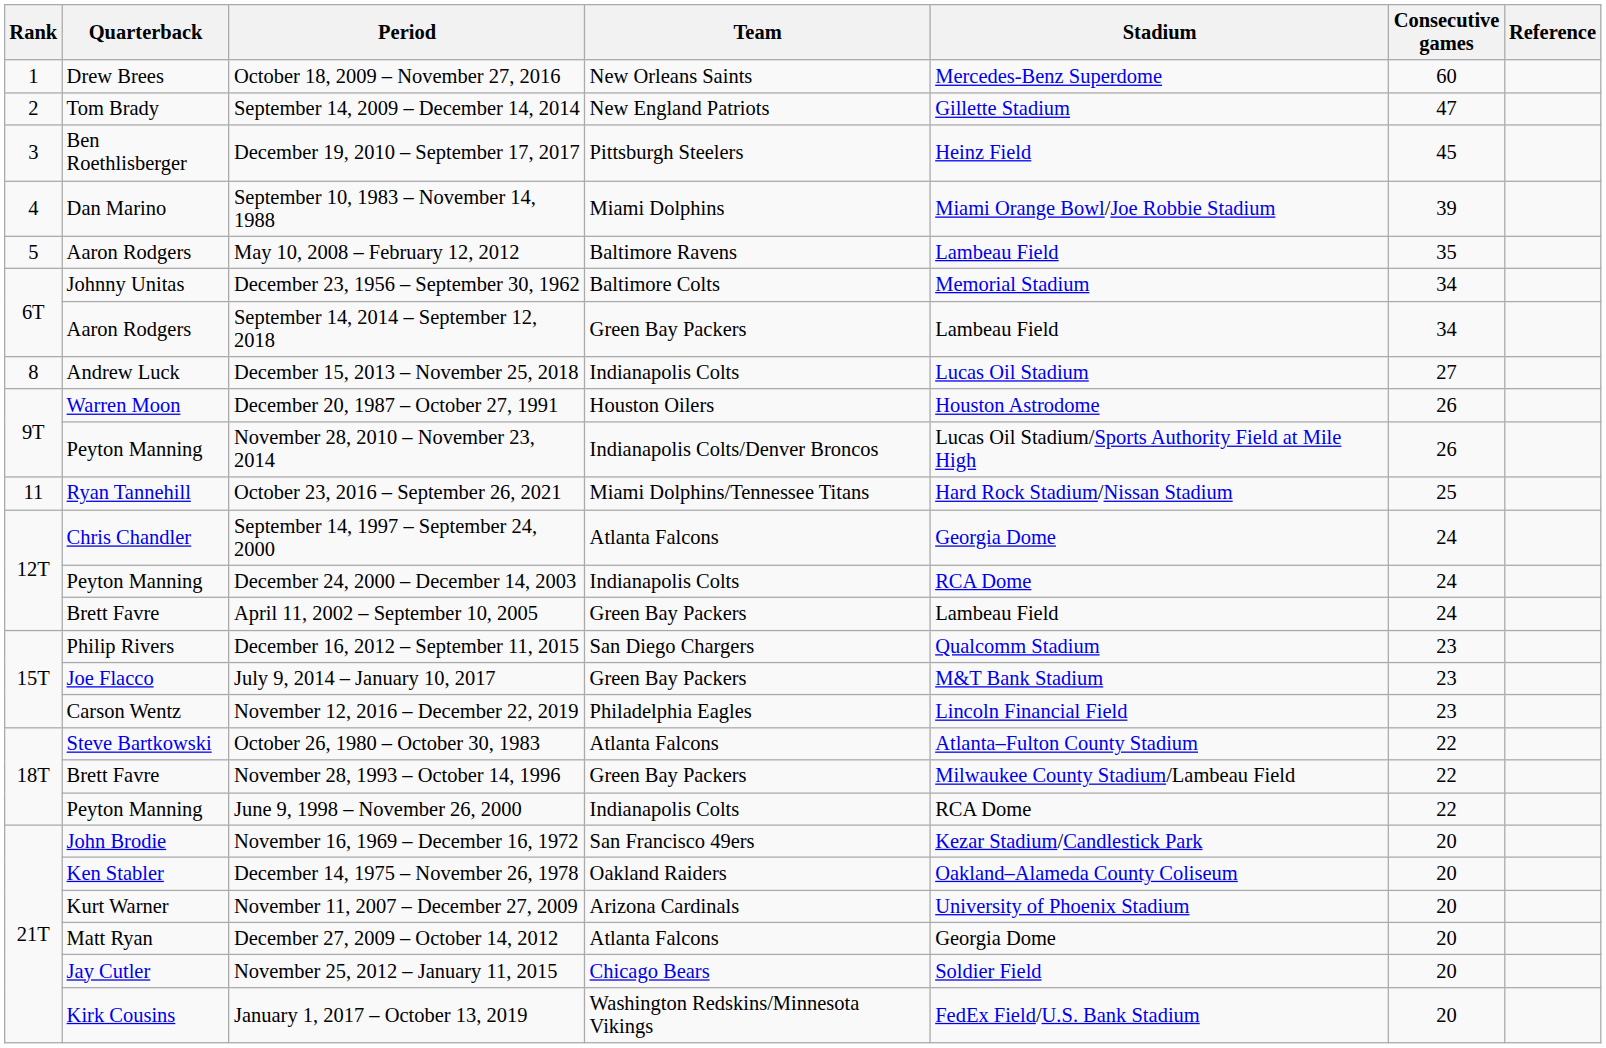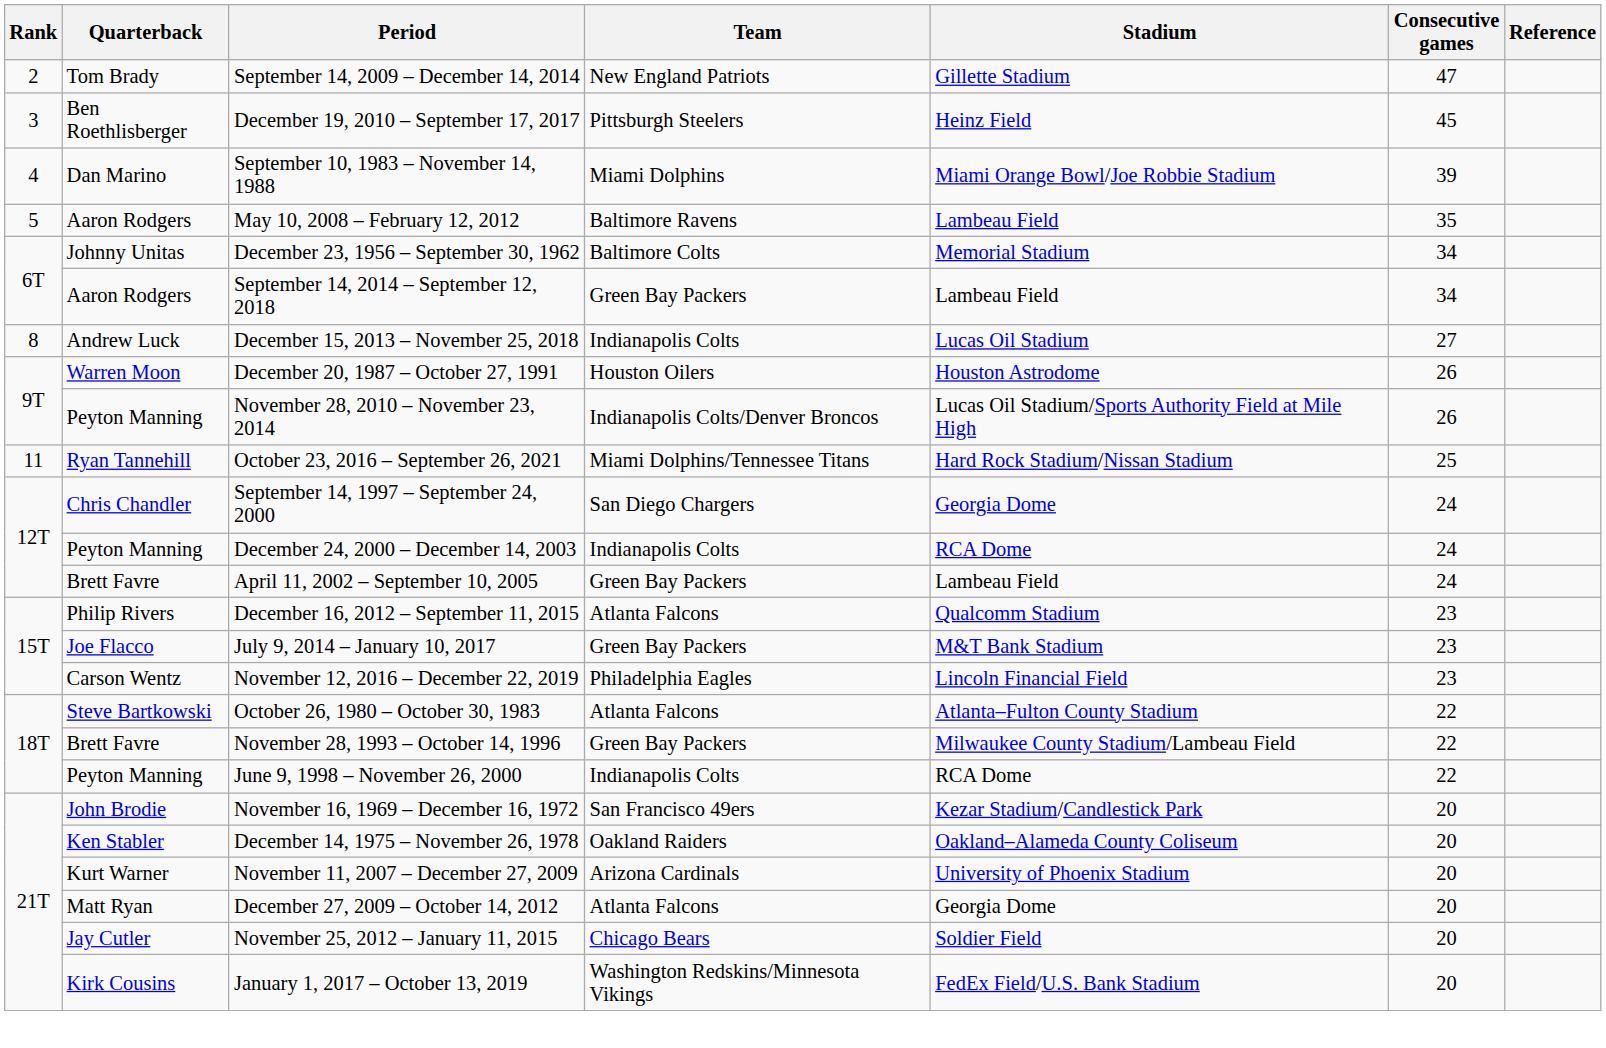- row: 1 | Drew Brees | October 18, 2009 – November 27, 2016 | New Orleans Saints | Mercedes-Benz Superdome | 60
September 14, 1997 – September 24, 2000 | Team: Atlanta Falcons -> San Diego Chargers
December 16, 2012 – September 11, 2015 | Team: San Diego Chargers -> Atlanta Falcons
